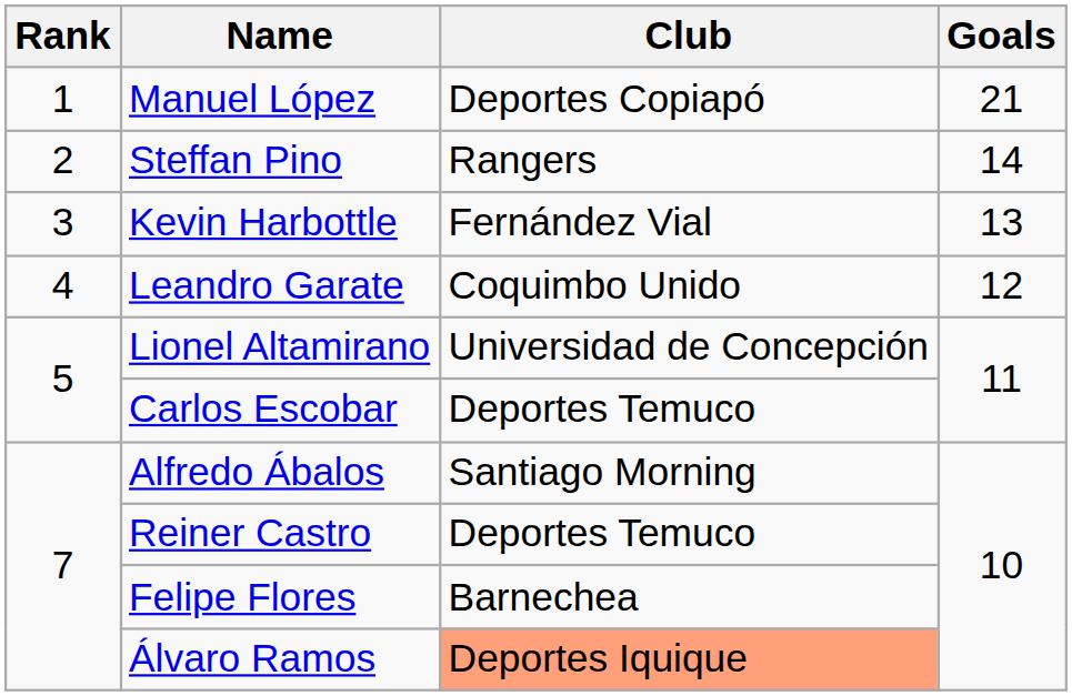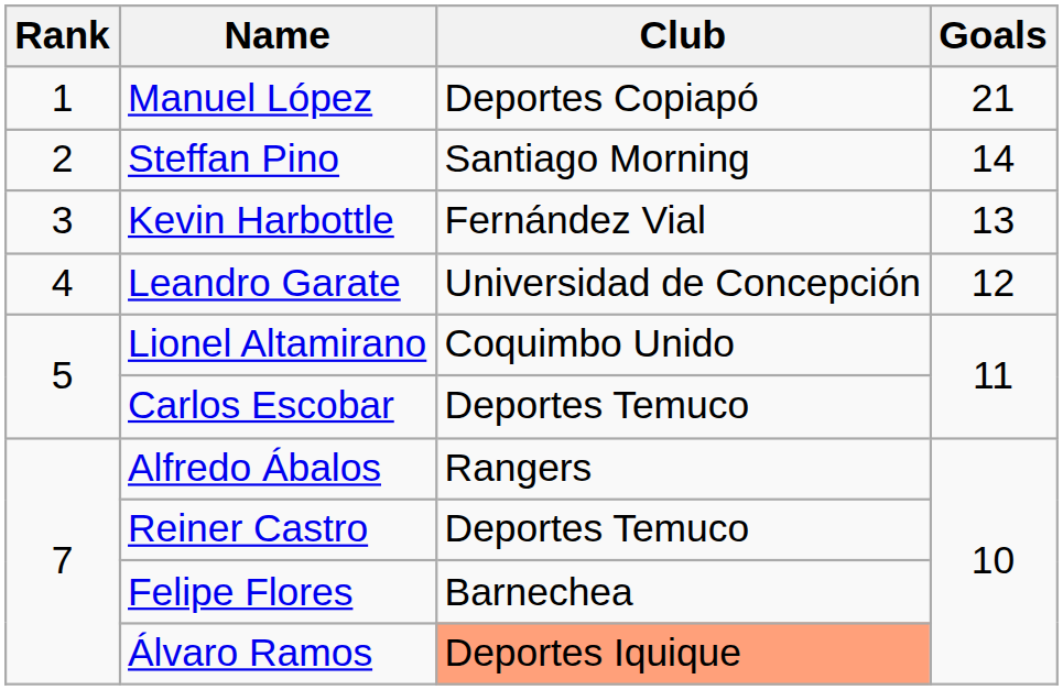Steffan Pino | Club: Rangers -> Santiago Morning
Leandro Garate | Club: Coquimbo Unido -> Universidad de Concepción
Lionel Altamirano | Club: Universidad de Concepción -> Coquimbo Unido
Alfredo Ábalos | Club: Santiago Morning -> Rangers
